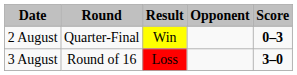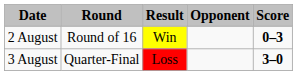2 August | Round: Quarter-Final -> Round of 16
3 August | Round: Round of 16 -> Quarter-Final
